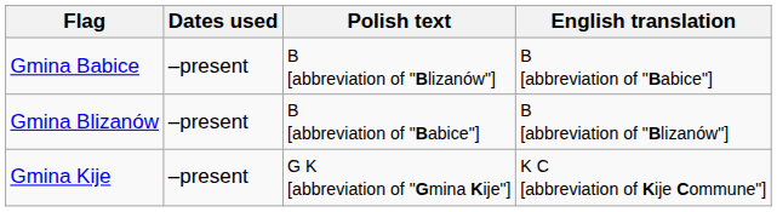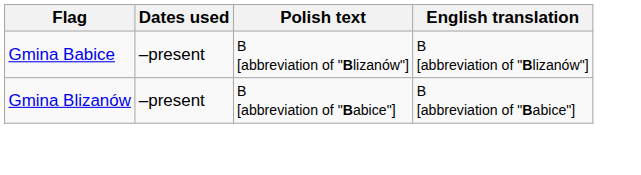Gmina Babice | English translation: B [abbreviation of "Babice"] -> B [abbreviation of "Blizanów"]
Gmina Blizanów | English translation: B [abbreviation of "Blizanów"] -> B [abbreviation of "Babice"]
- row: Gmina Kije | –present | G K [abbreviation of "Gmina Kije"] | K C [abbreviation of Kije Commune"]
